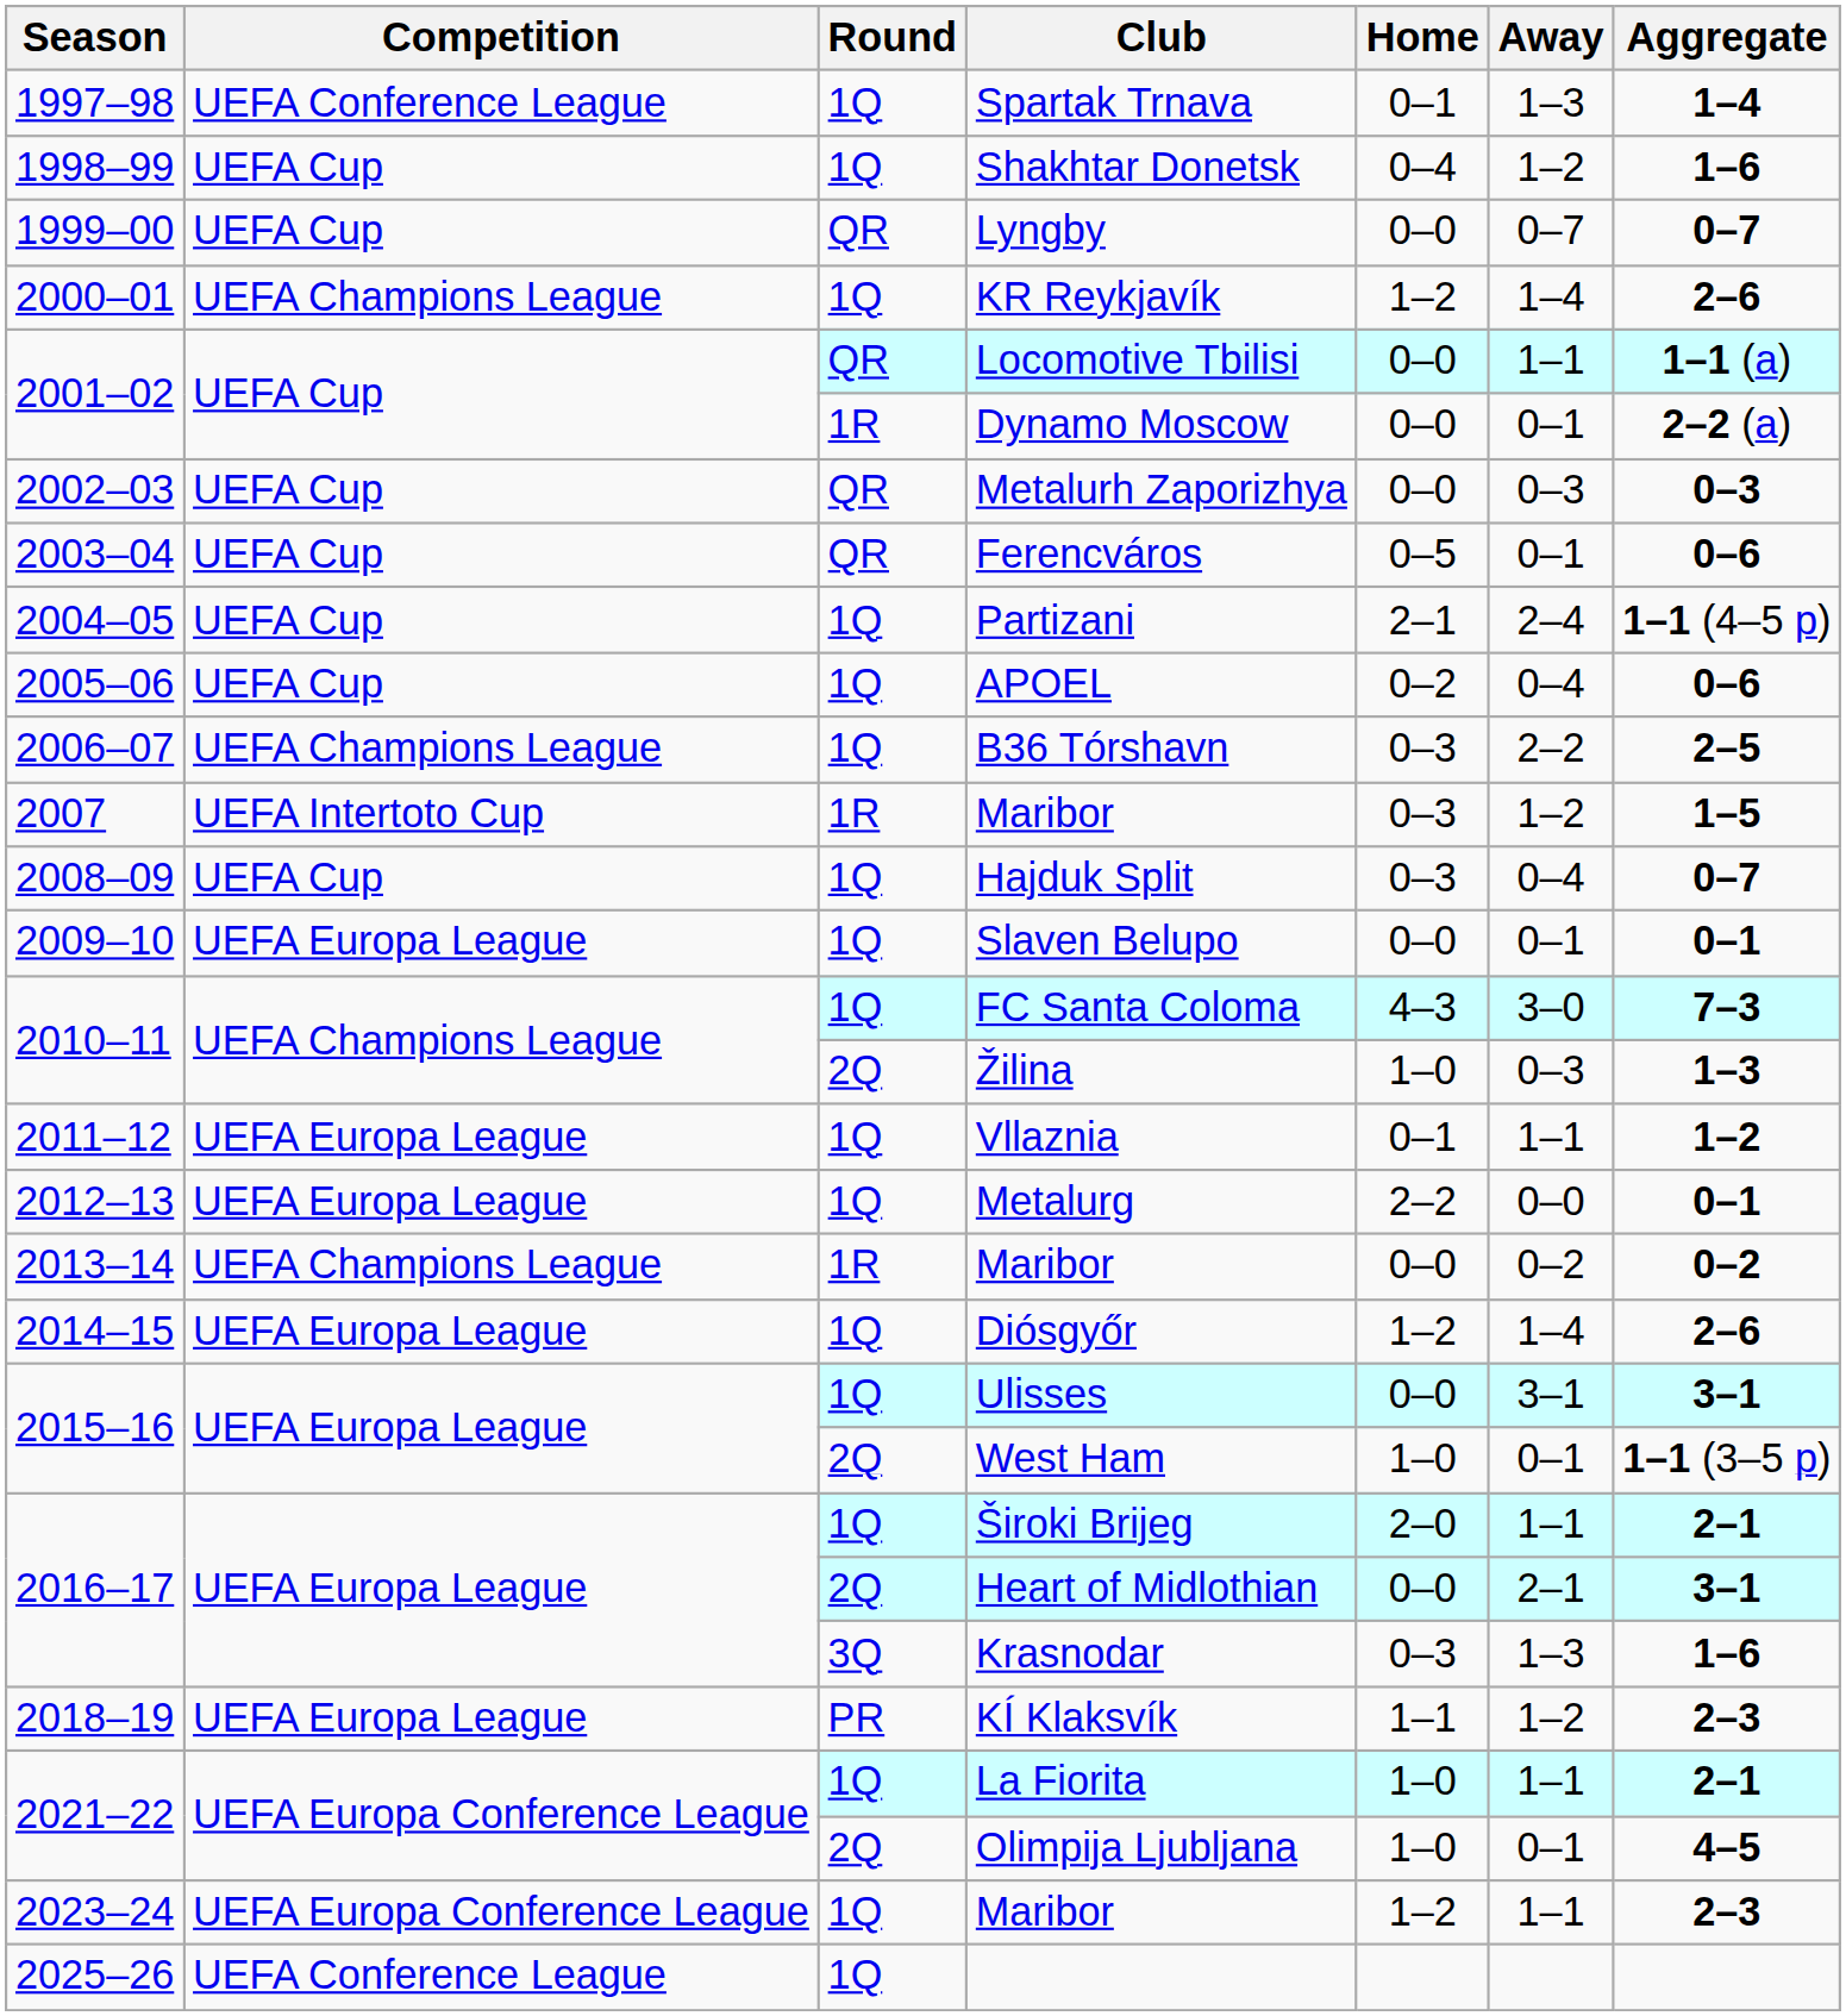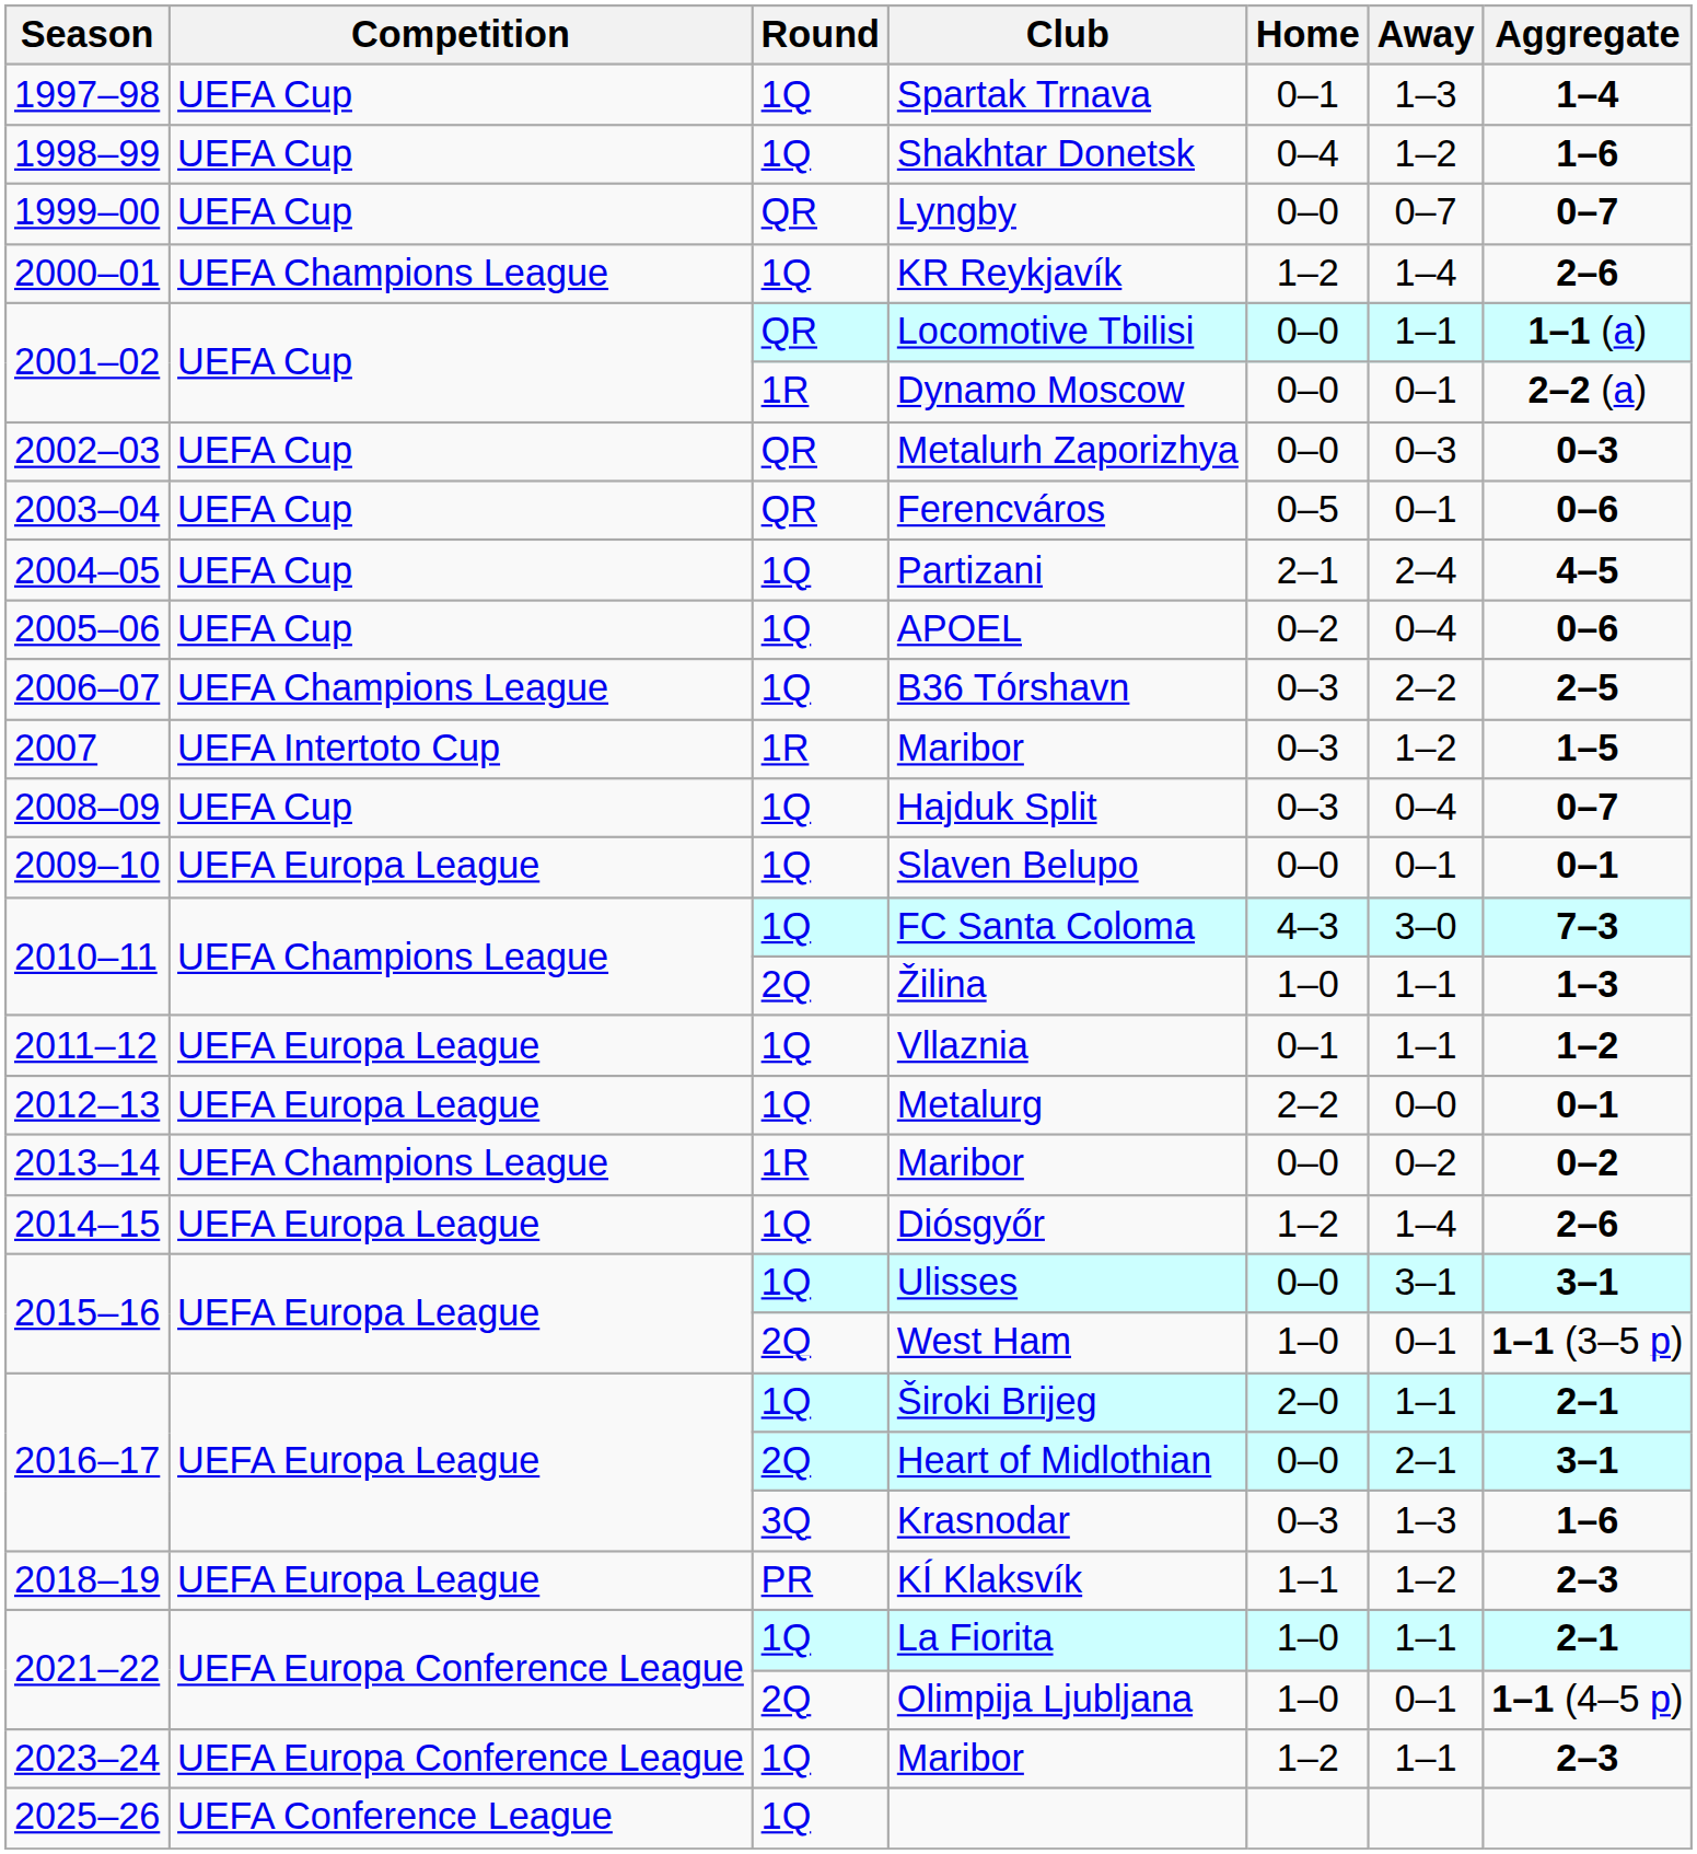Spartak Trnava | Competition: UEFA Conference League -> UEFA Cup
Partizani | Aggregate: 1–1 (4–5 p) -> 4–5
Žilina | Away: 0–3 -> 1–1
Olimpija Ljubljana | Aggregate: 4–5 -> 1–1 (4–5 p)
